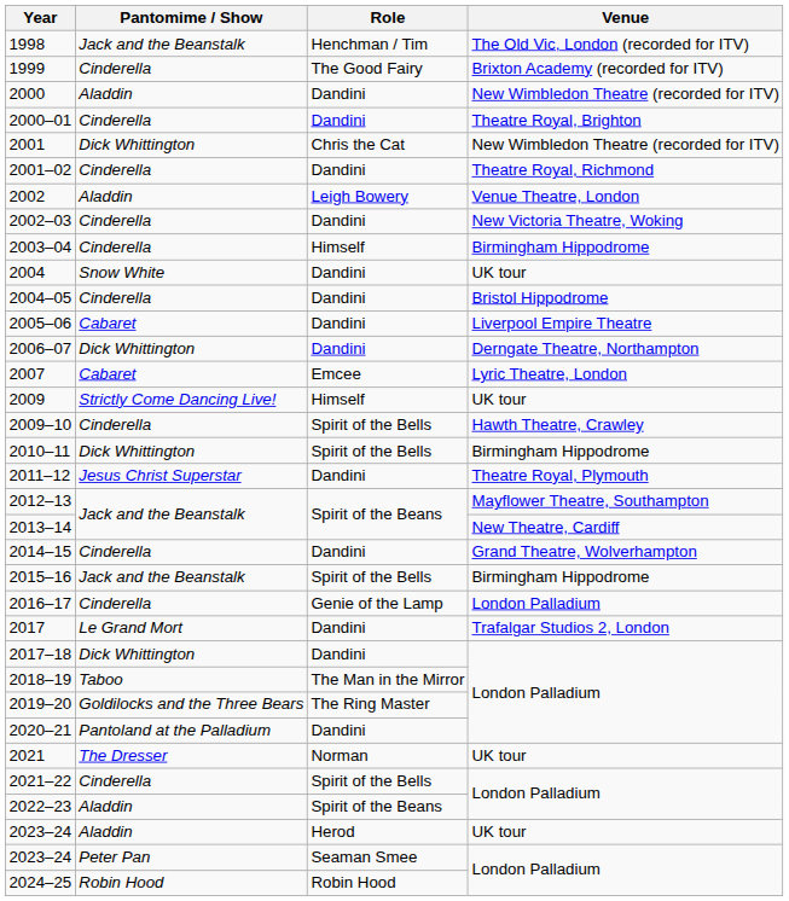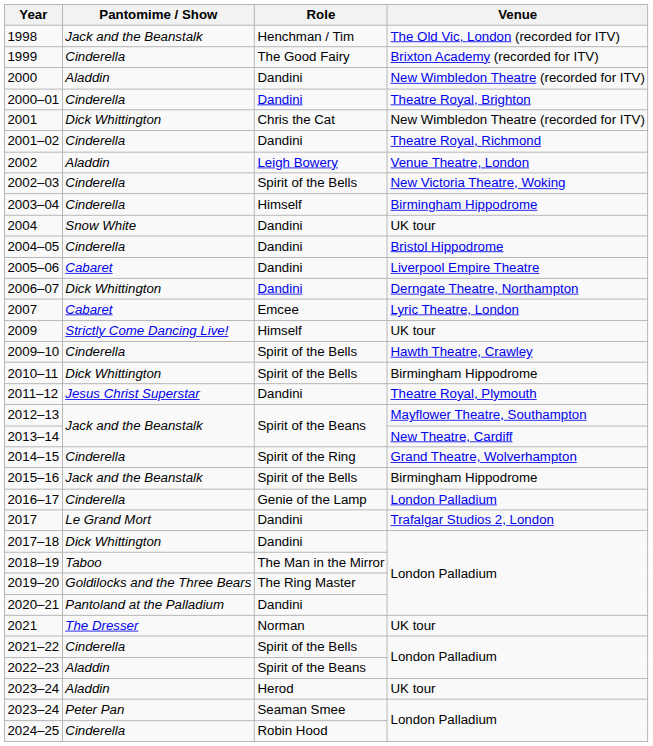2002–03 | Role: Dandini -> Spirit of the Bells
2014–15 | Role: Dandini -> Spirit of the Ring
2024–25 | Pantomime / Show: Robin Hood -> Cinderella
